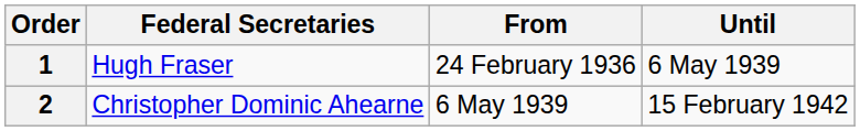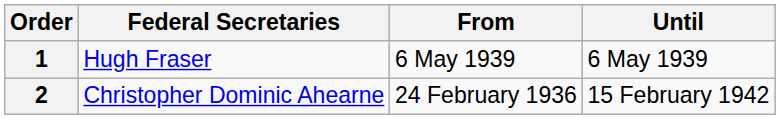1 | From: 24 February 1936 -> 6 May 1939
2 | From: 6 May 1939 -> 24 February 1936
